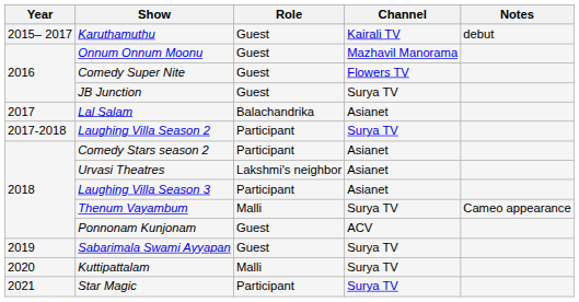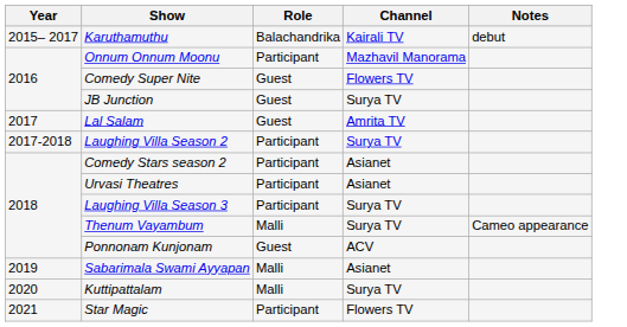Karuthamuthu | Role: Guest -> Balachandrika
Onnum Onnum Moonu | Role: Guest -> Participant
Lal Salam | Role: Balachandrika -> Guest
Lal Salam | Channel: Asianet -> Amrita TV
Urvasi Theatres | Role: Lakshmi's neighbor -> Participant
Laughing Villa Season 3 | Channel: Asianet -> Surya TV
Sabarimala Swami Ayyapan | Role: Guest -> Malli
Sabarimala Swami Ayyapan | Channel: Surya TV -> Asianet
Star Magic | Channel: Surya TV -> Flowers TV
